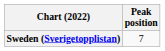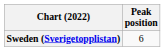Sweden (Sverigetopplistan) | Peak position: 7 -> 6
